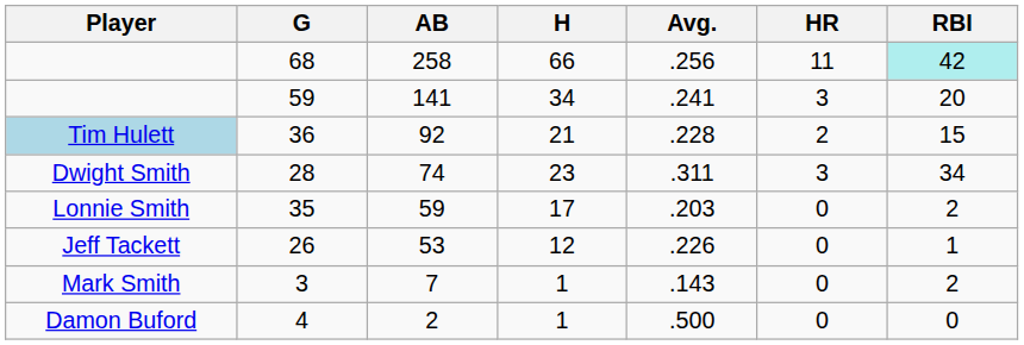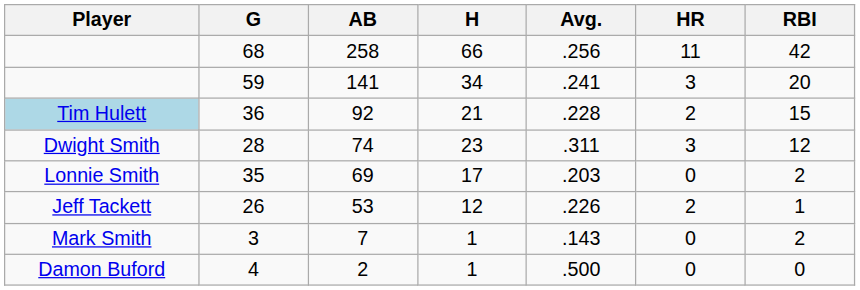68 | RBI: paleturquoise background -> no background
28 | RBI: 34 -> 12
35 | AB: 59 -> 69
26 | HR: 0 -> 2
